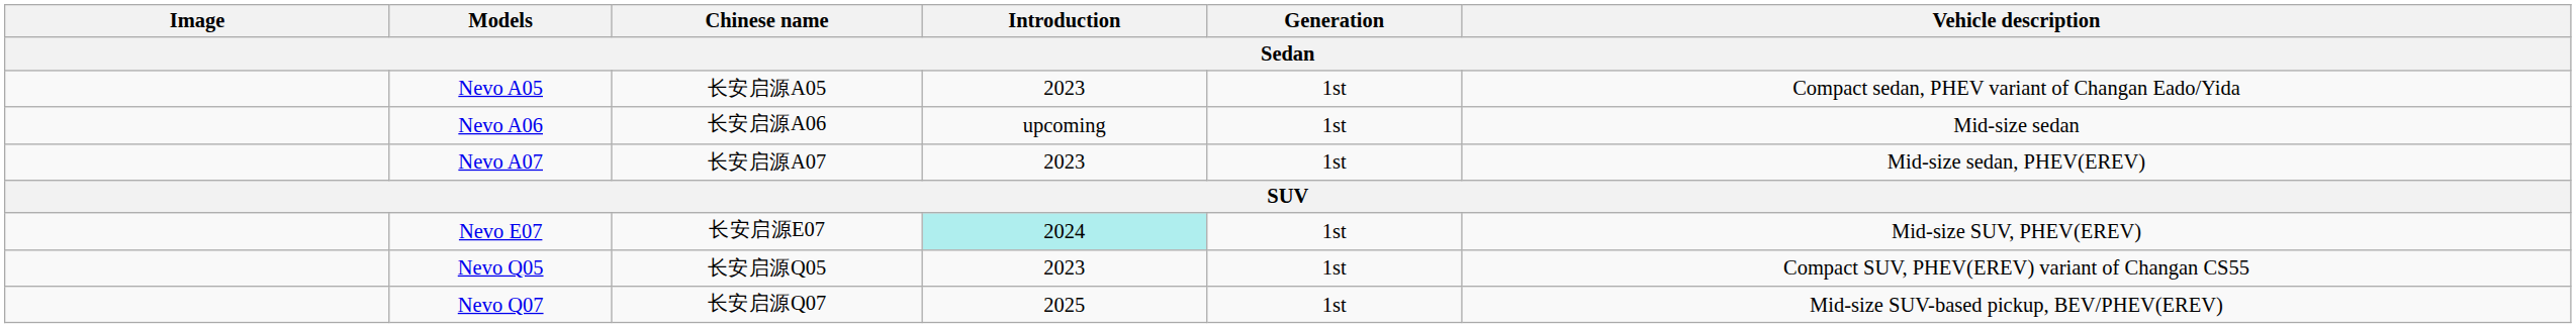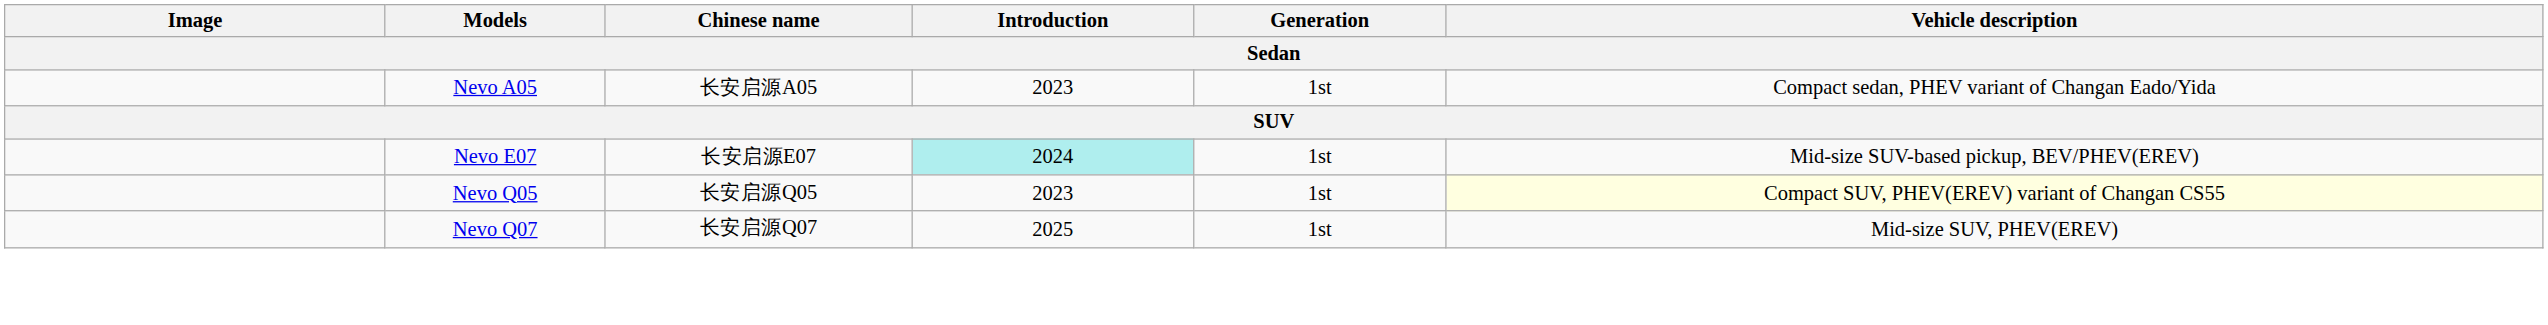- row: Nevo A06 | 长安启源A06 | upcoming | 1st | Mid-size sedan
- row: Nevo A07 | 长安启源A07 | 2023 | 1st | Mid-size sedan, PHEV(EREV)
Nevo E07 | Vehicle description: Mid-size SUV, PHEV(EREV) -> Mid-size SUV-based pickup, BEV/PHEV(EREV)
Nevo Q05 | Vehicle description: no background -> lightyellow background
Nevo Q07 | Vehicle description: Mid-size SUV-based pickup, BEV/PHEV(EREV) -> Mid-size SUV, PHEV(EREV)
